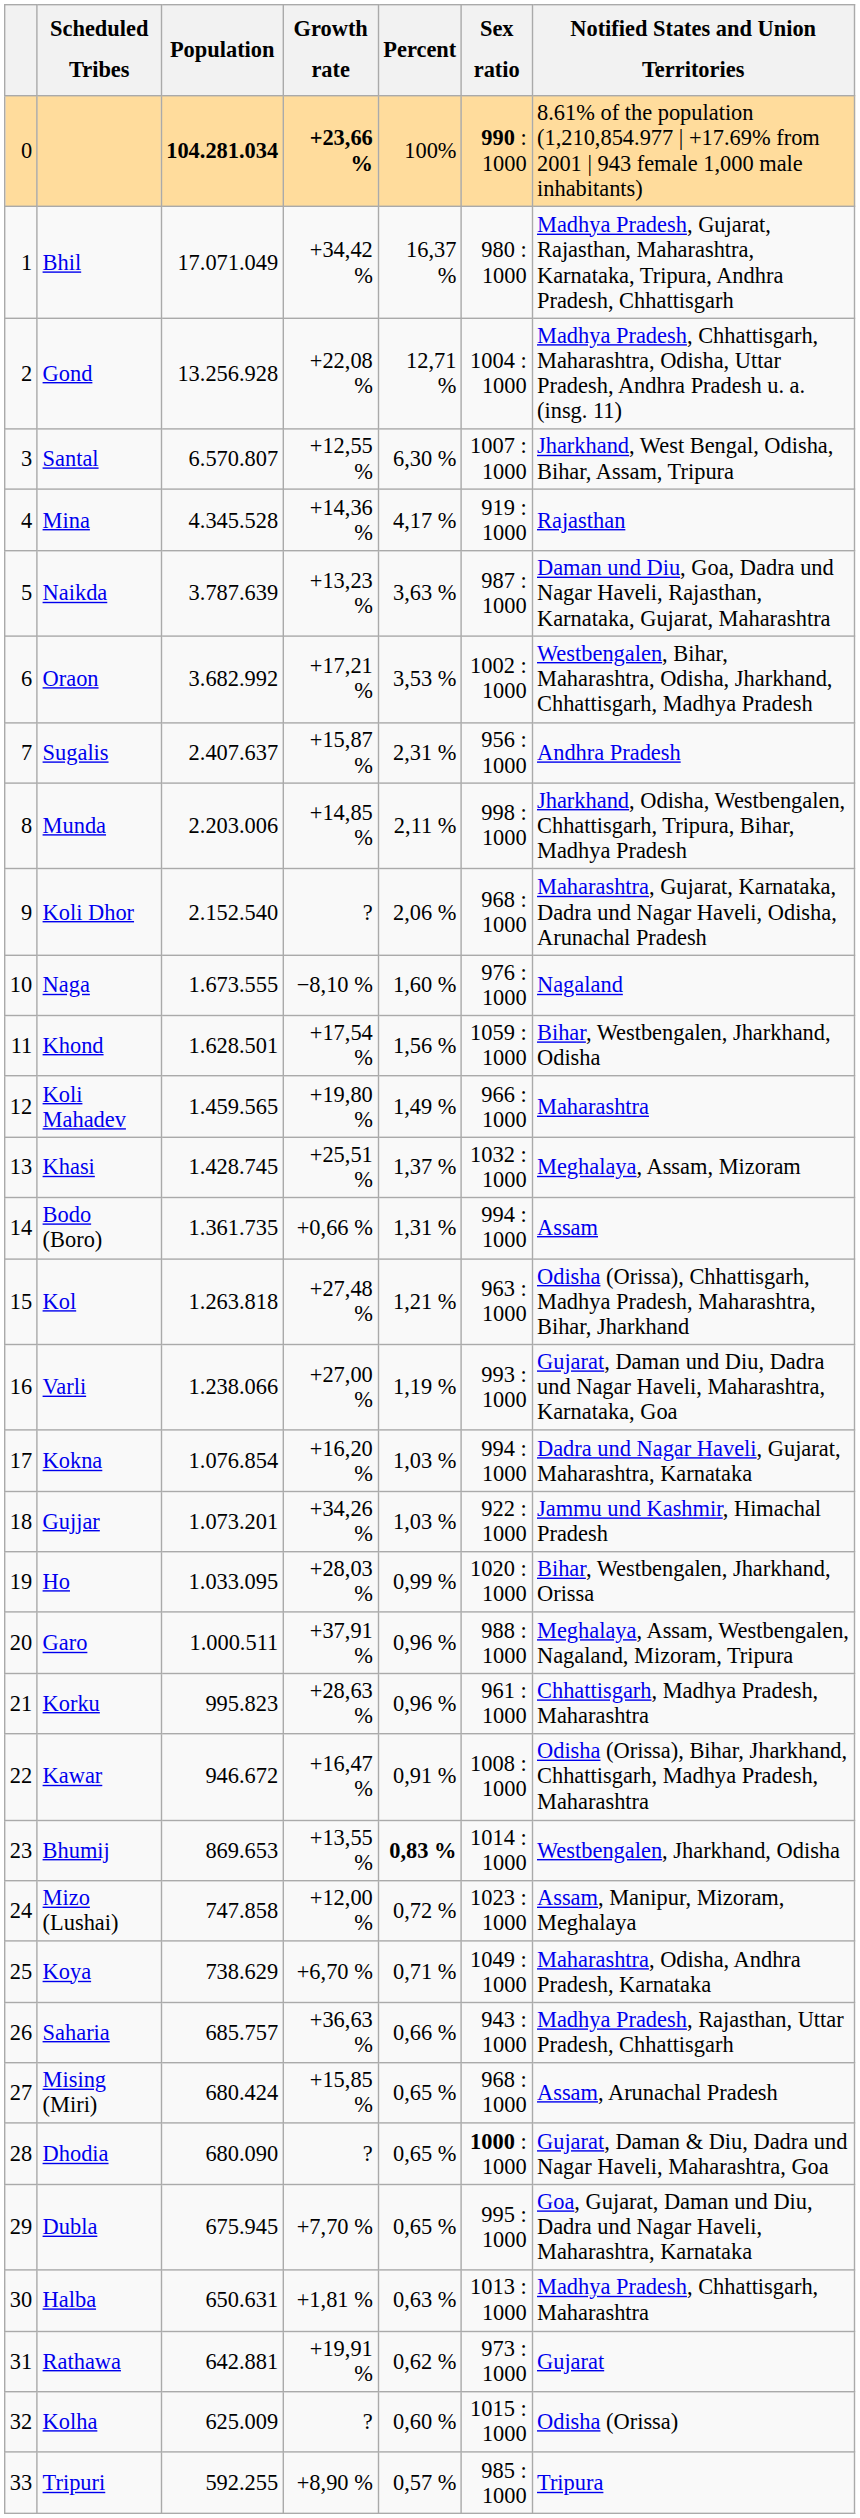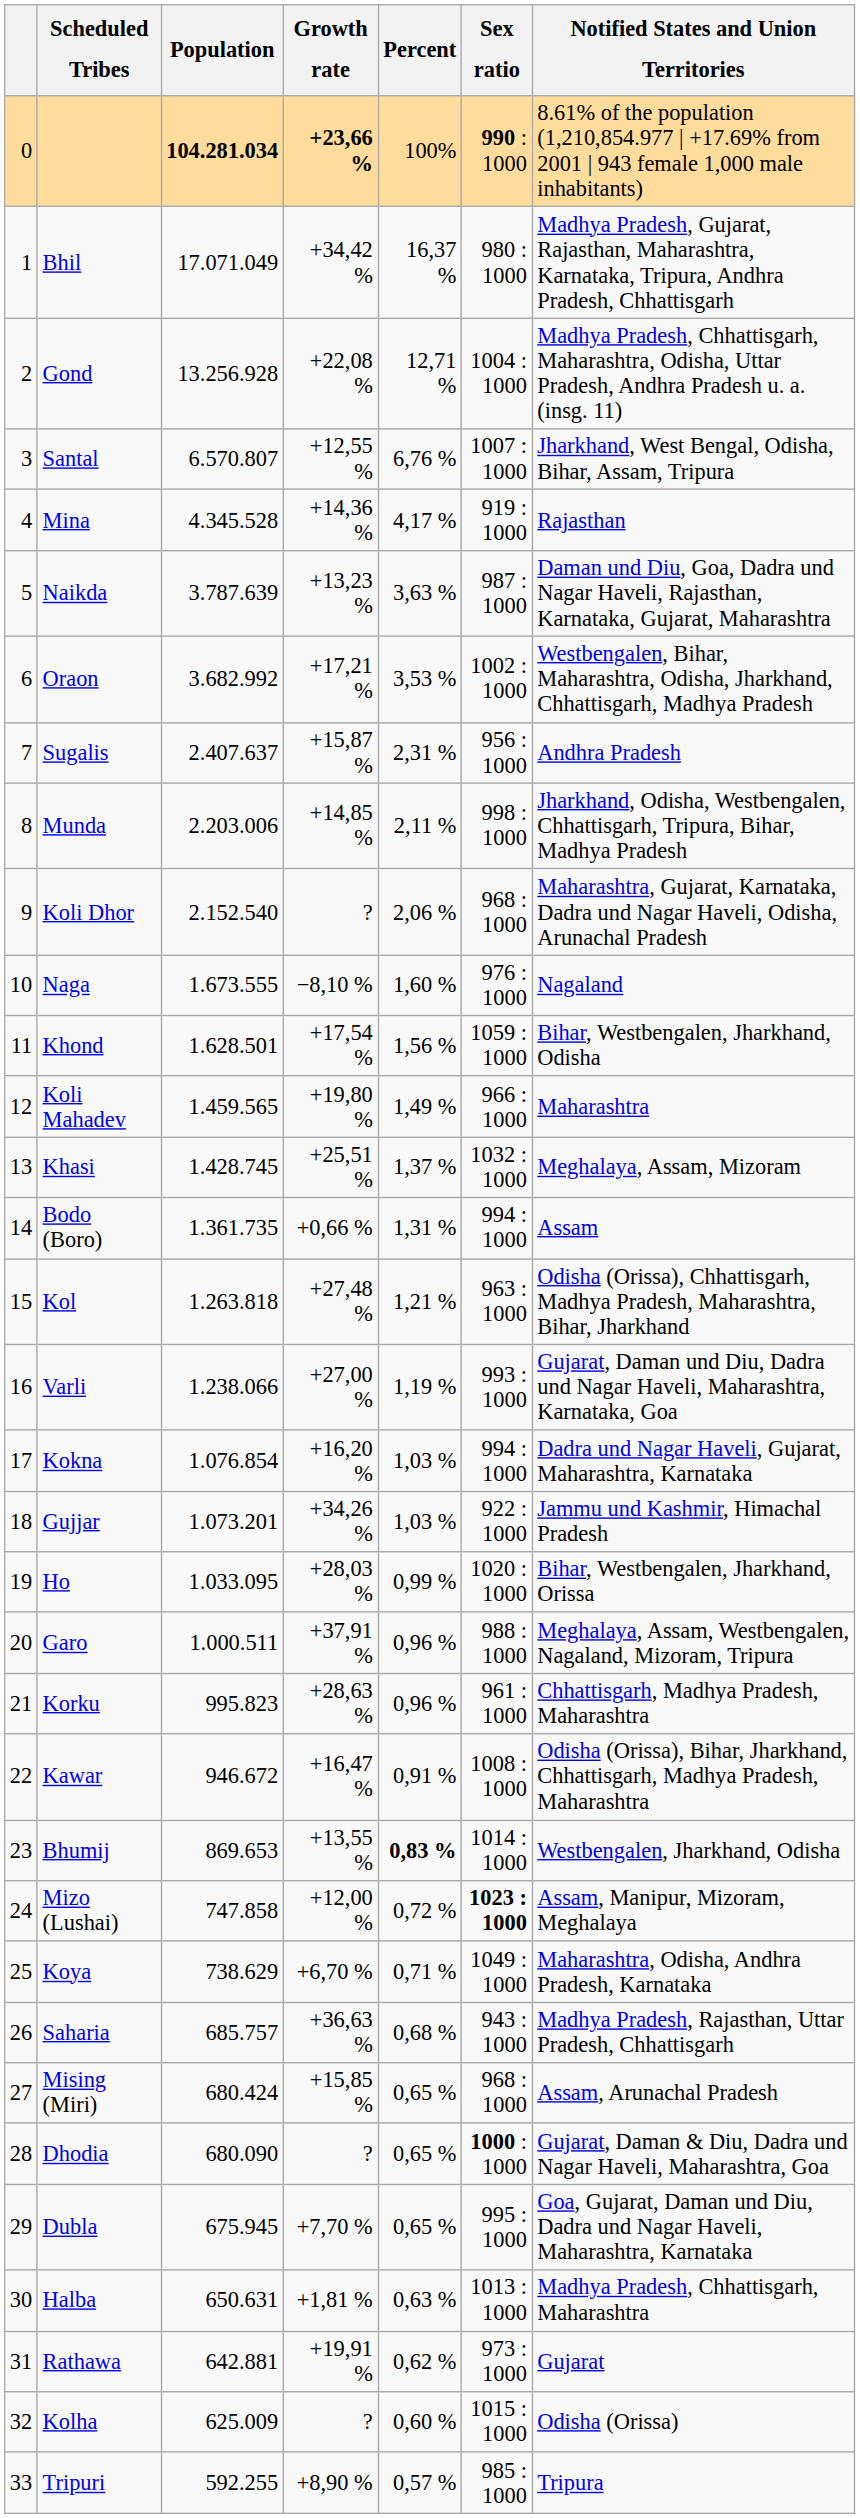Santal | Percent: 6,30 % -> 6,76 %
Mizo (Lushai) | Sex ratio: normal -> bold
Saharia | Percent: 0,66 % -> 0,68 %
